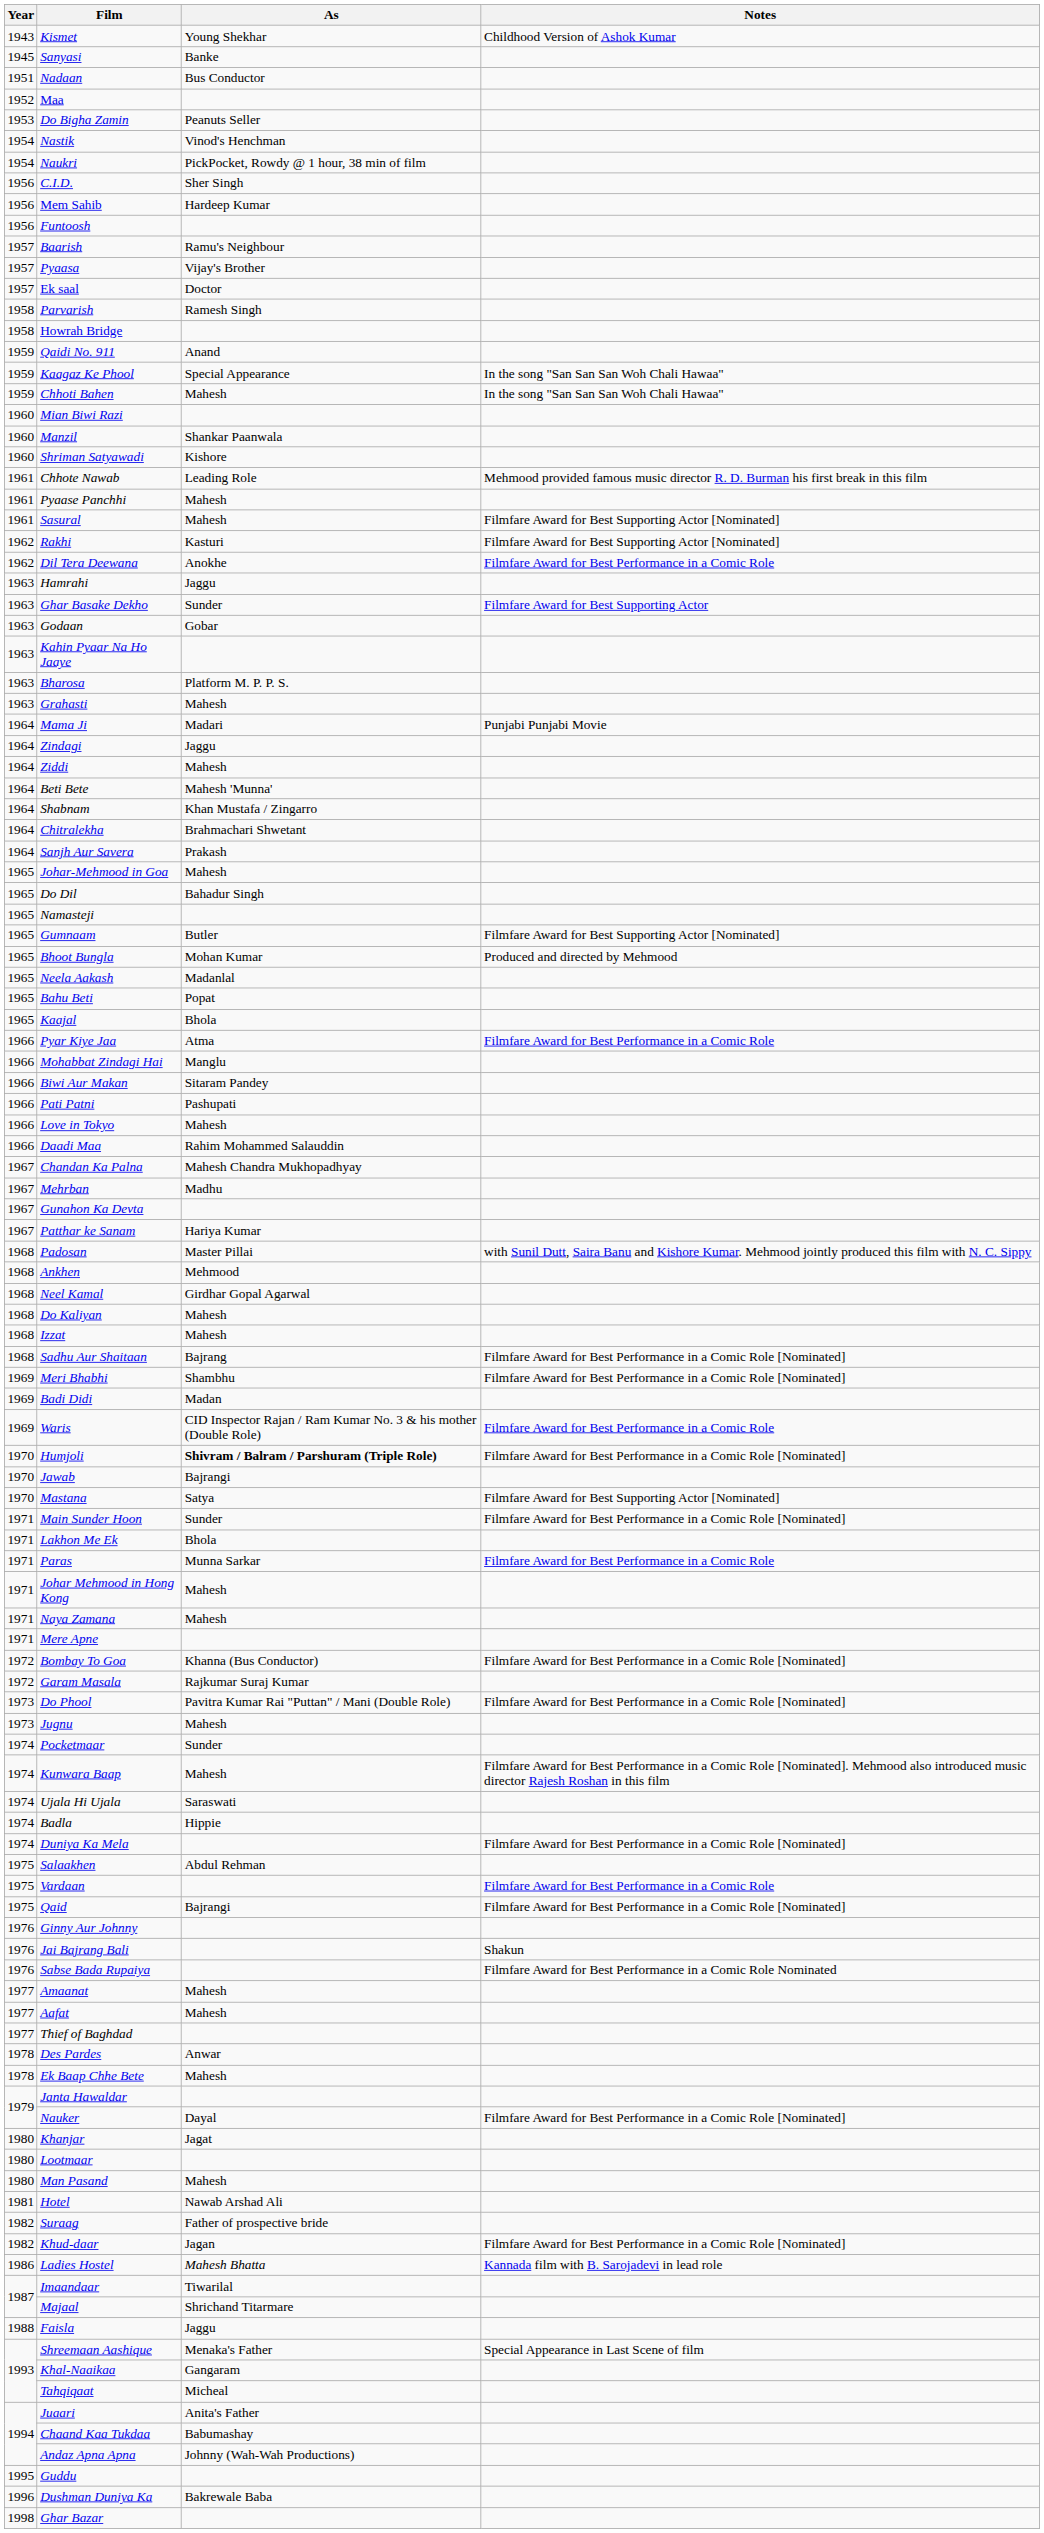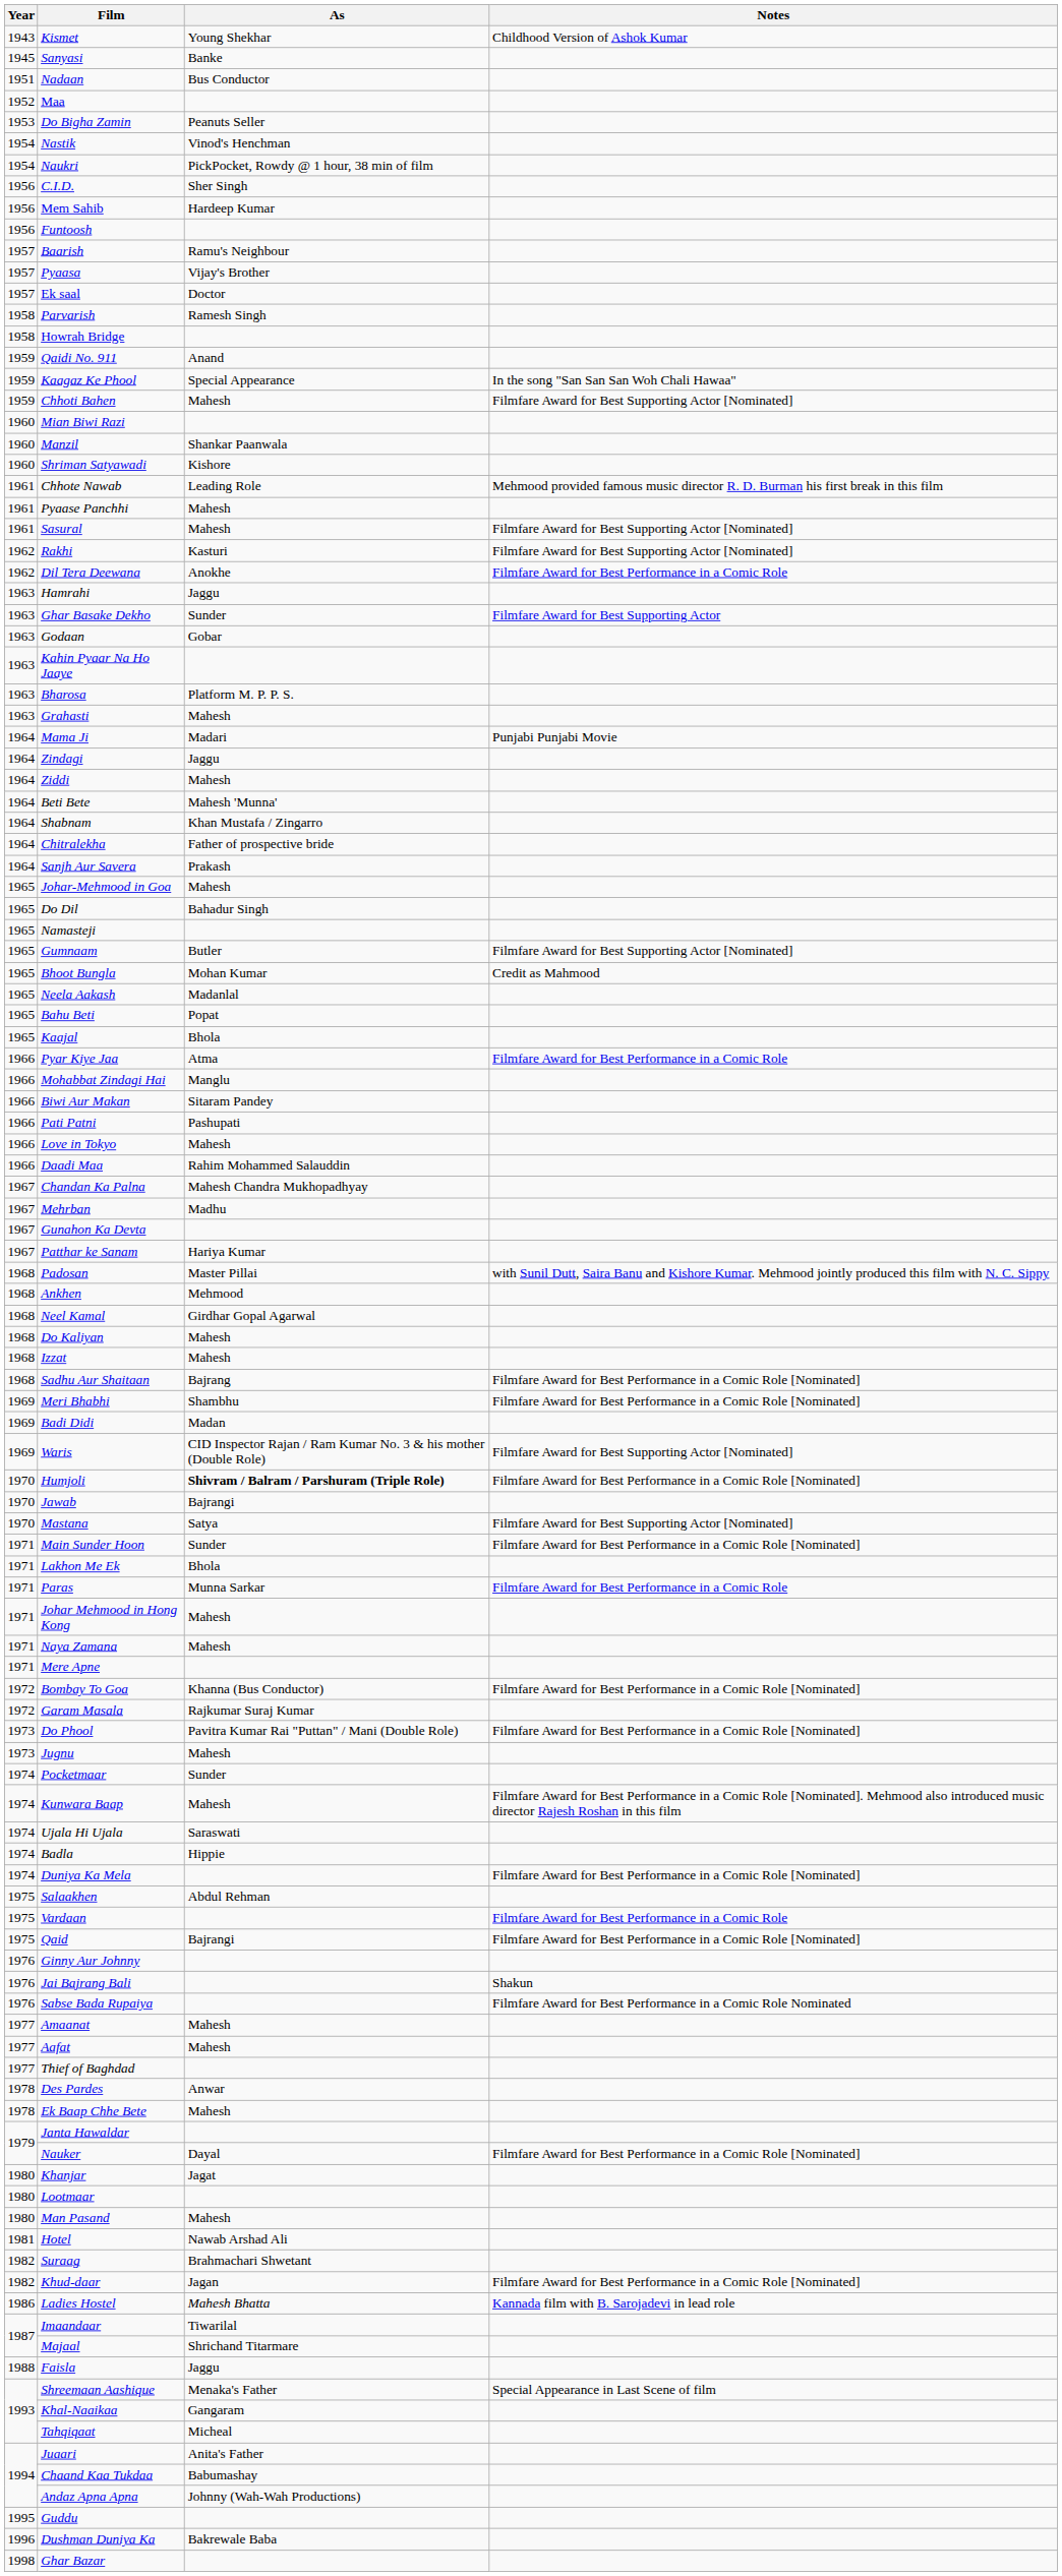Chhoti Bahen | Notes: In the song "San San San Woh Chali Hawaa" -> Filmfare Award for Best Supporting Actor [Nominated]
Chitralekha | As: Brahmachari Shwetant -> Father of prospective bride
Bhoot Bungla | Notes: Produced and directed by Mehmood -> Credit as Mahmood
Waris | Notes: Filmfare Award for Best Performance in a Comic Role -> Filmfare Award for Best Supporting Actor [Nominated]
Suraag | As: Father of prospective bride -> Brahmachari Shwetant
